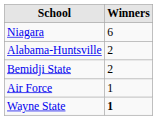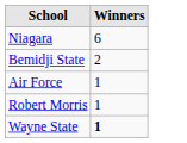- row: Alabama-Huntsville | 2
+ row: Robert Morris | 1
